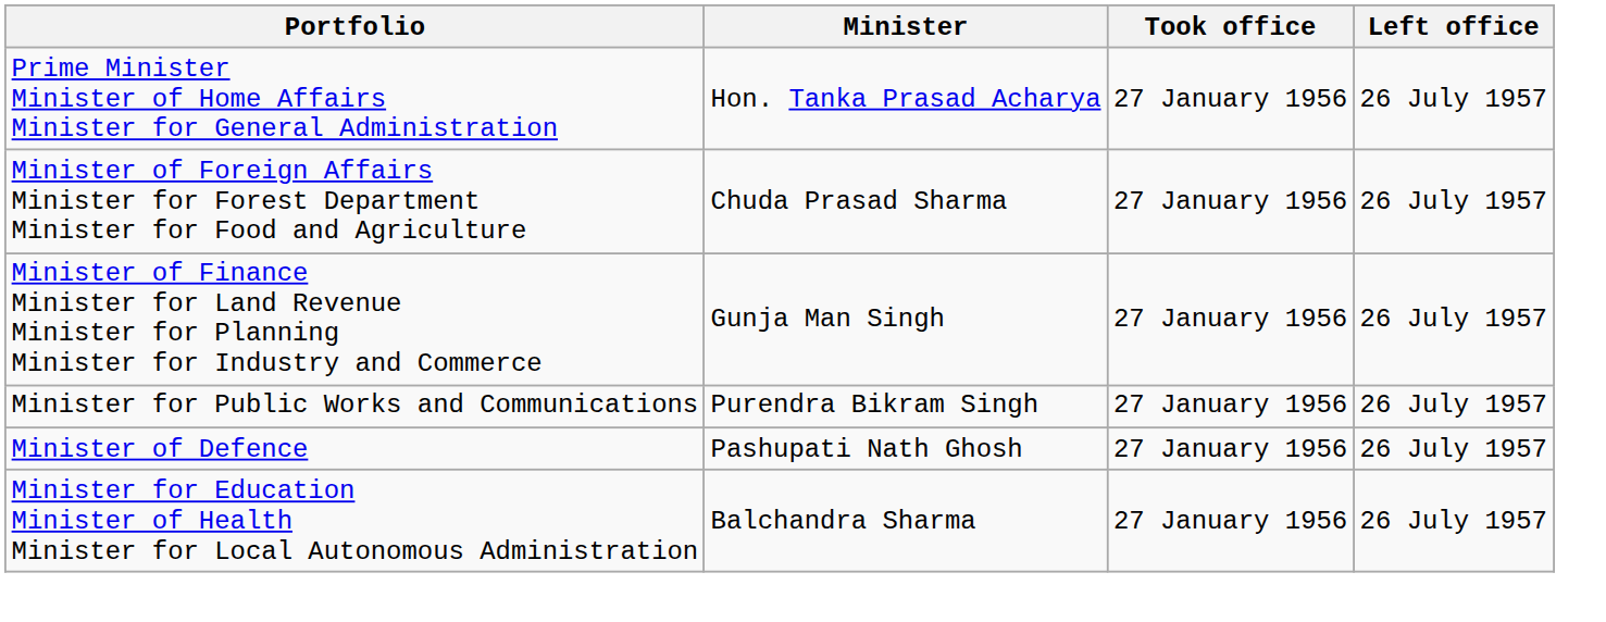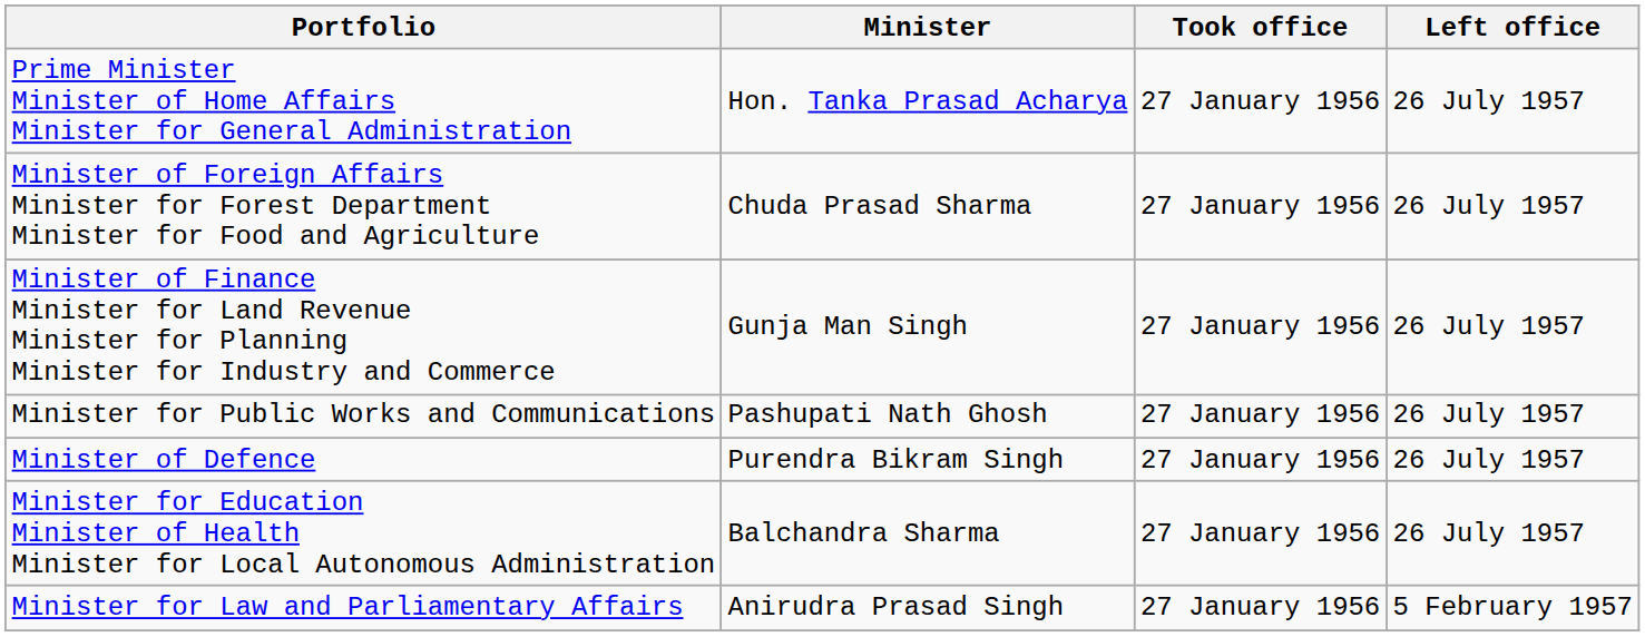Minister for Public Works and Communications | Minister: Purendra Bikram Singh -> Pashupati Nath Ghosh
Minister of Defence | Minister: Pashupati Nath Ghosh -> Purendra Bikram Singh
+ row: Minister for Law and Parliamentary Affairs | Anirudra Prasad Singh | 27 January 1956 | 5 February 1957
